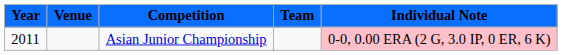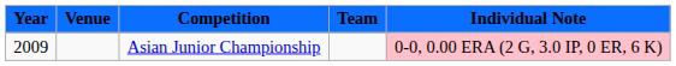Asian Junior Championship | Year: 2011 -> 2009
